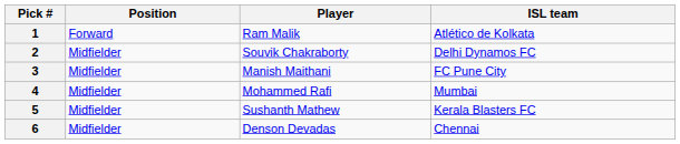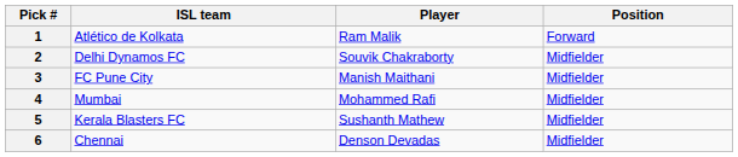columns swapped: ISL team <-> Position
